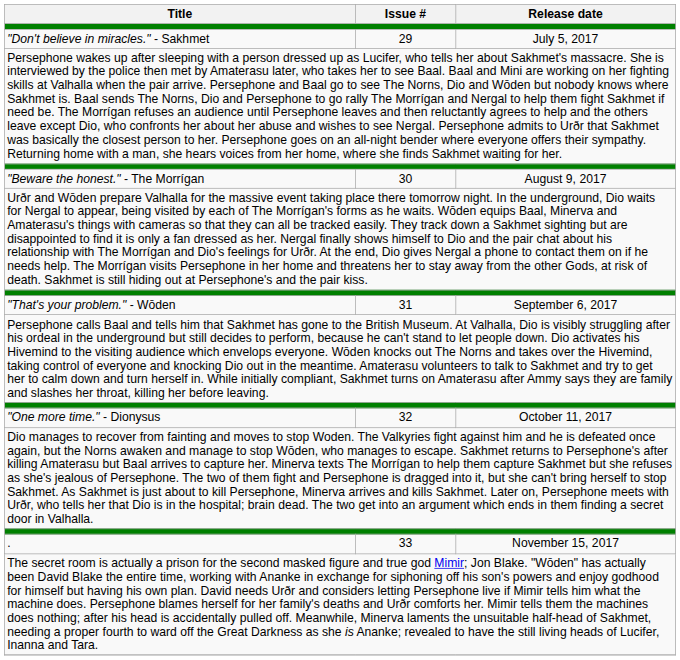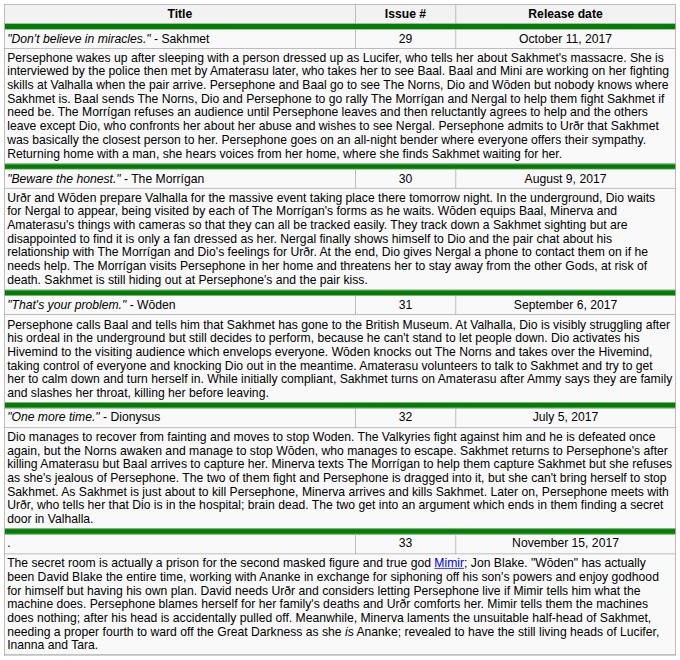"Don't believe in miracles." - Sakhmet | Release date: July 5, 2017 -> October 11, 2017
"One more time." - Dionysus | Release date: October 11, 2017 -> July 5, 2017
